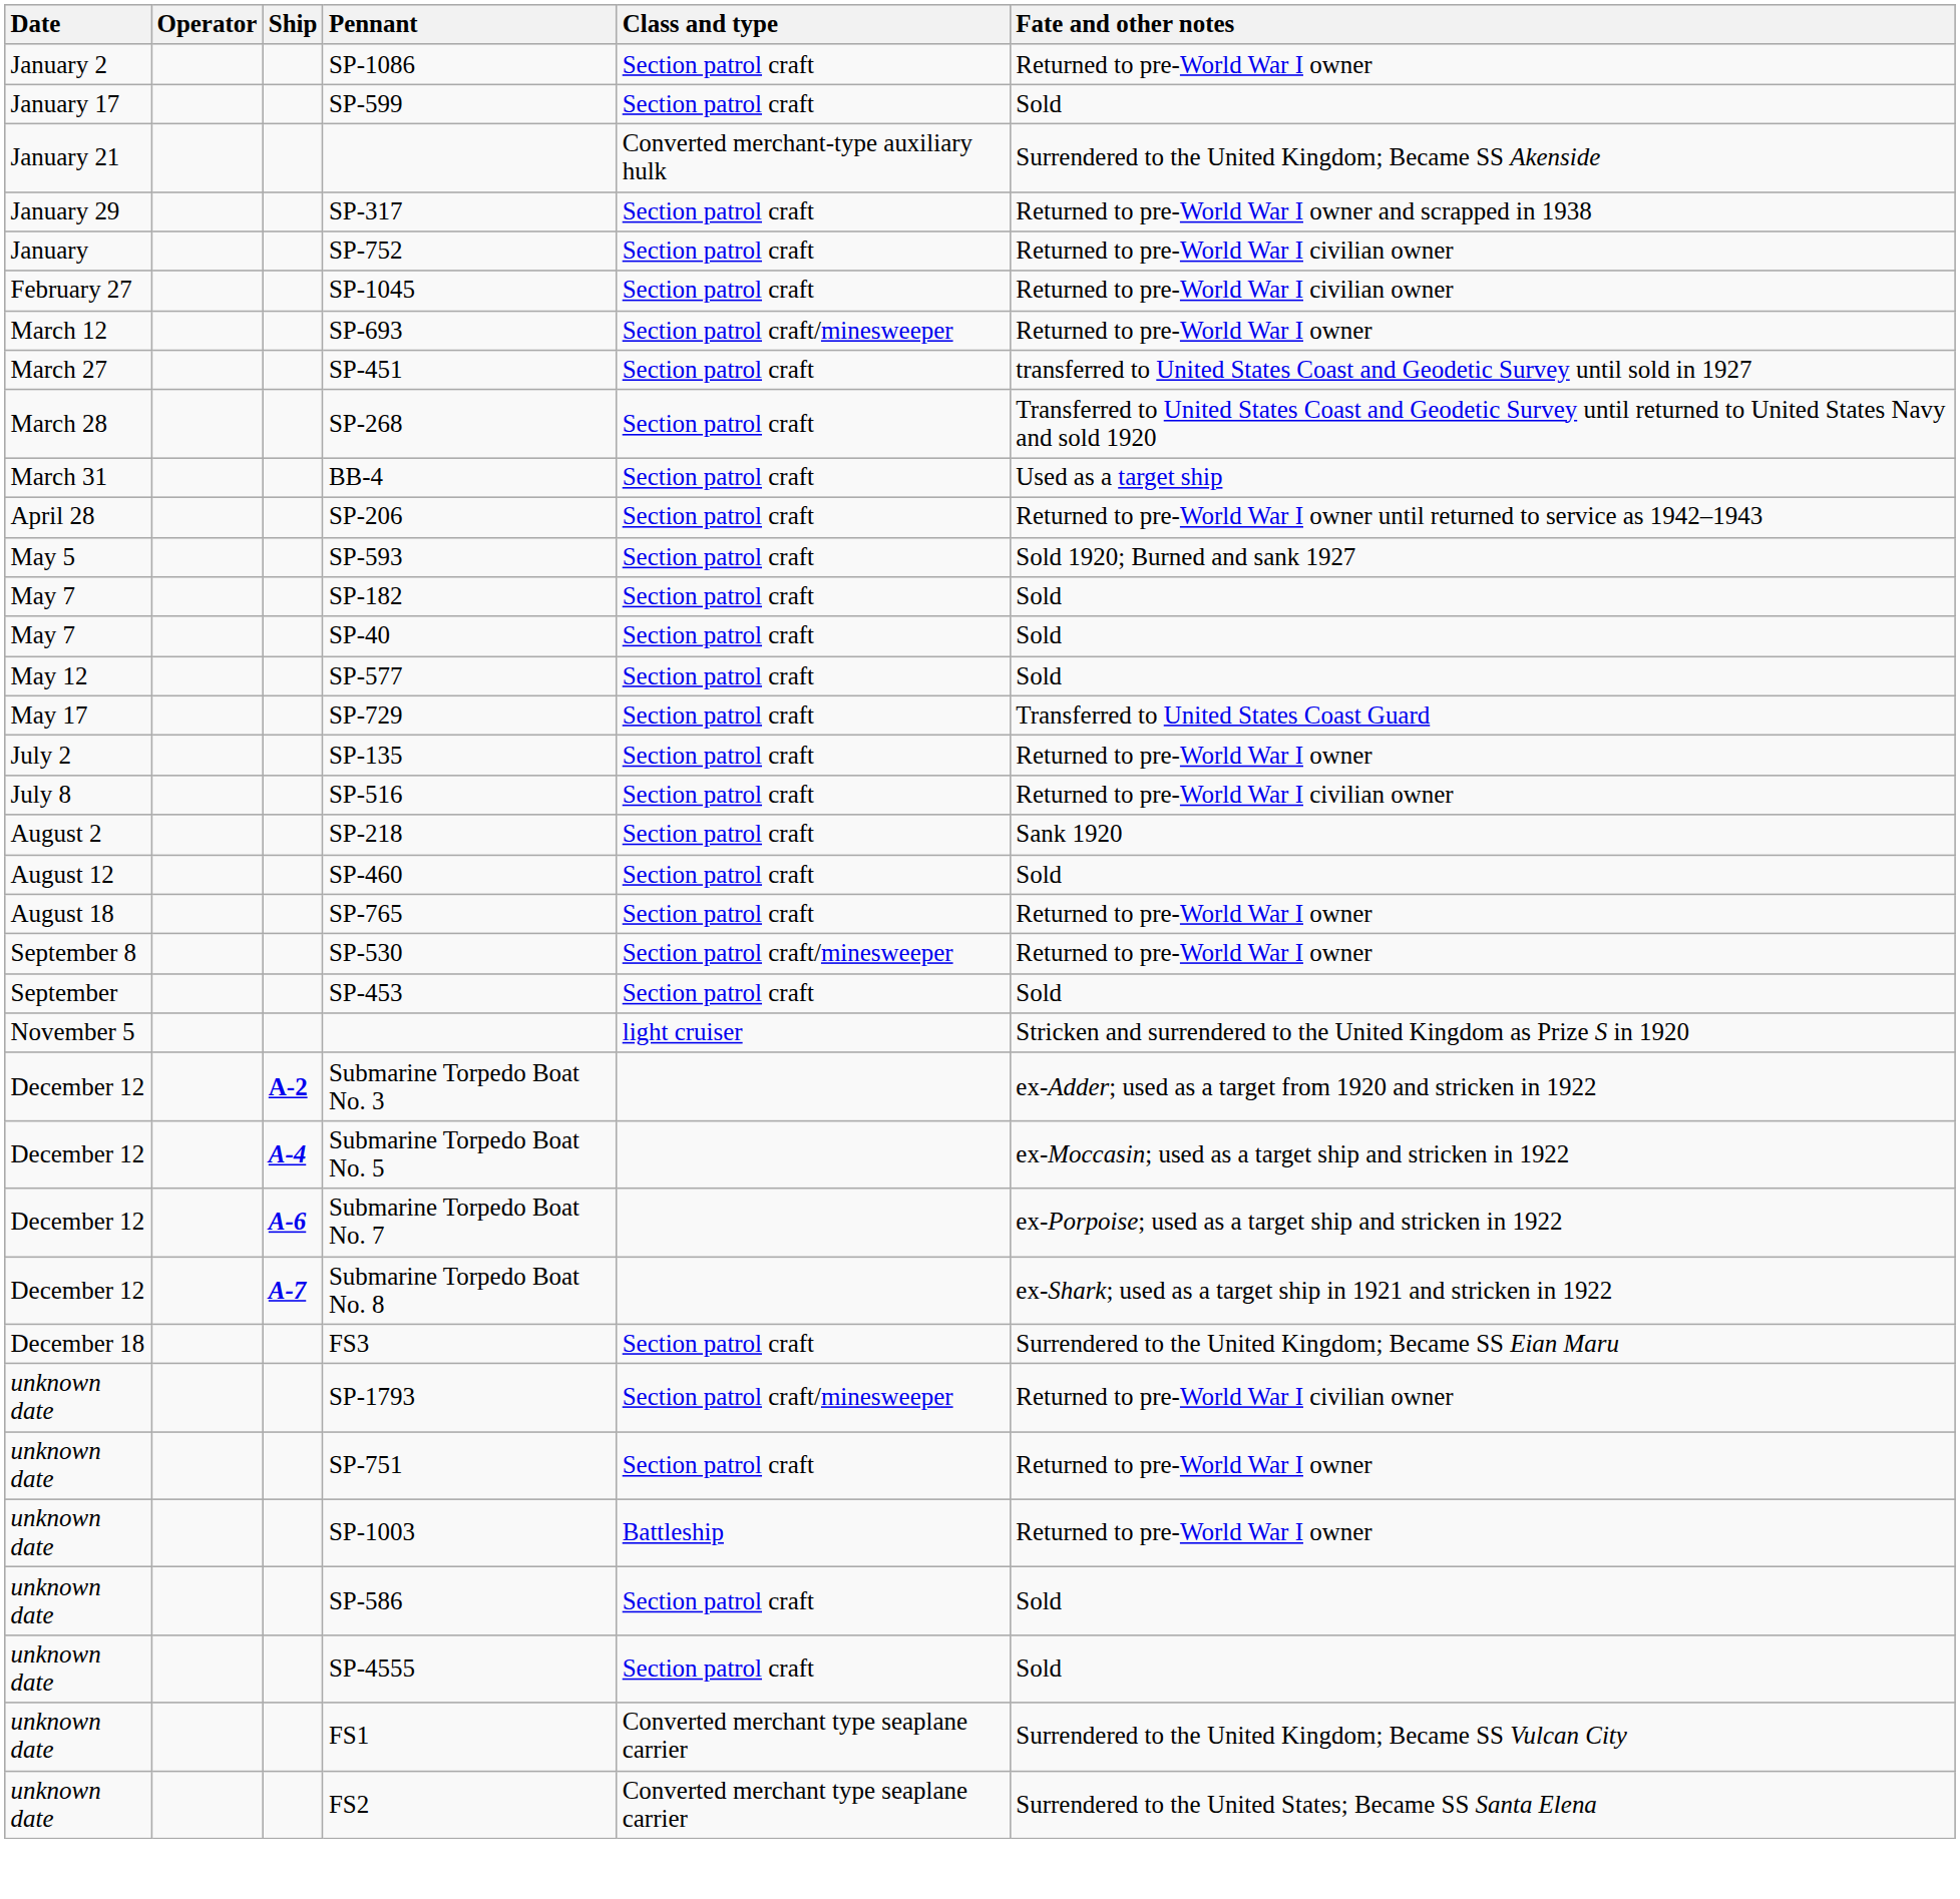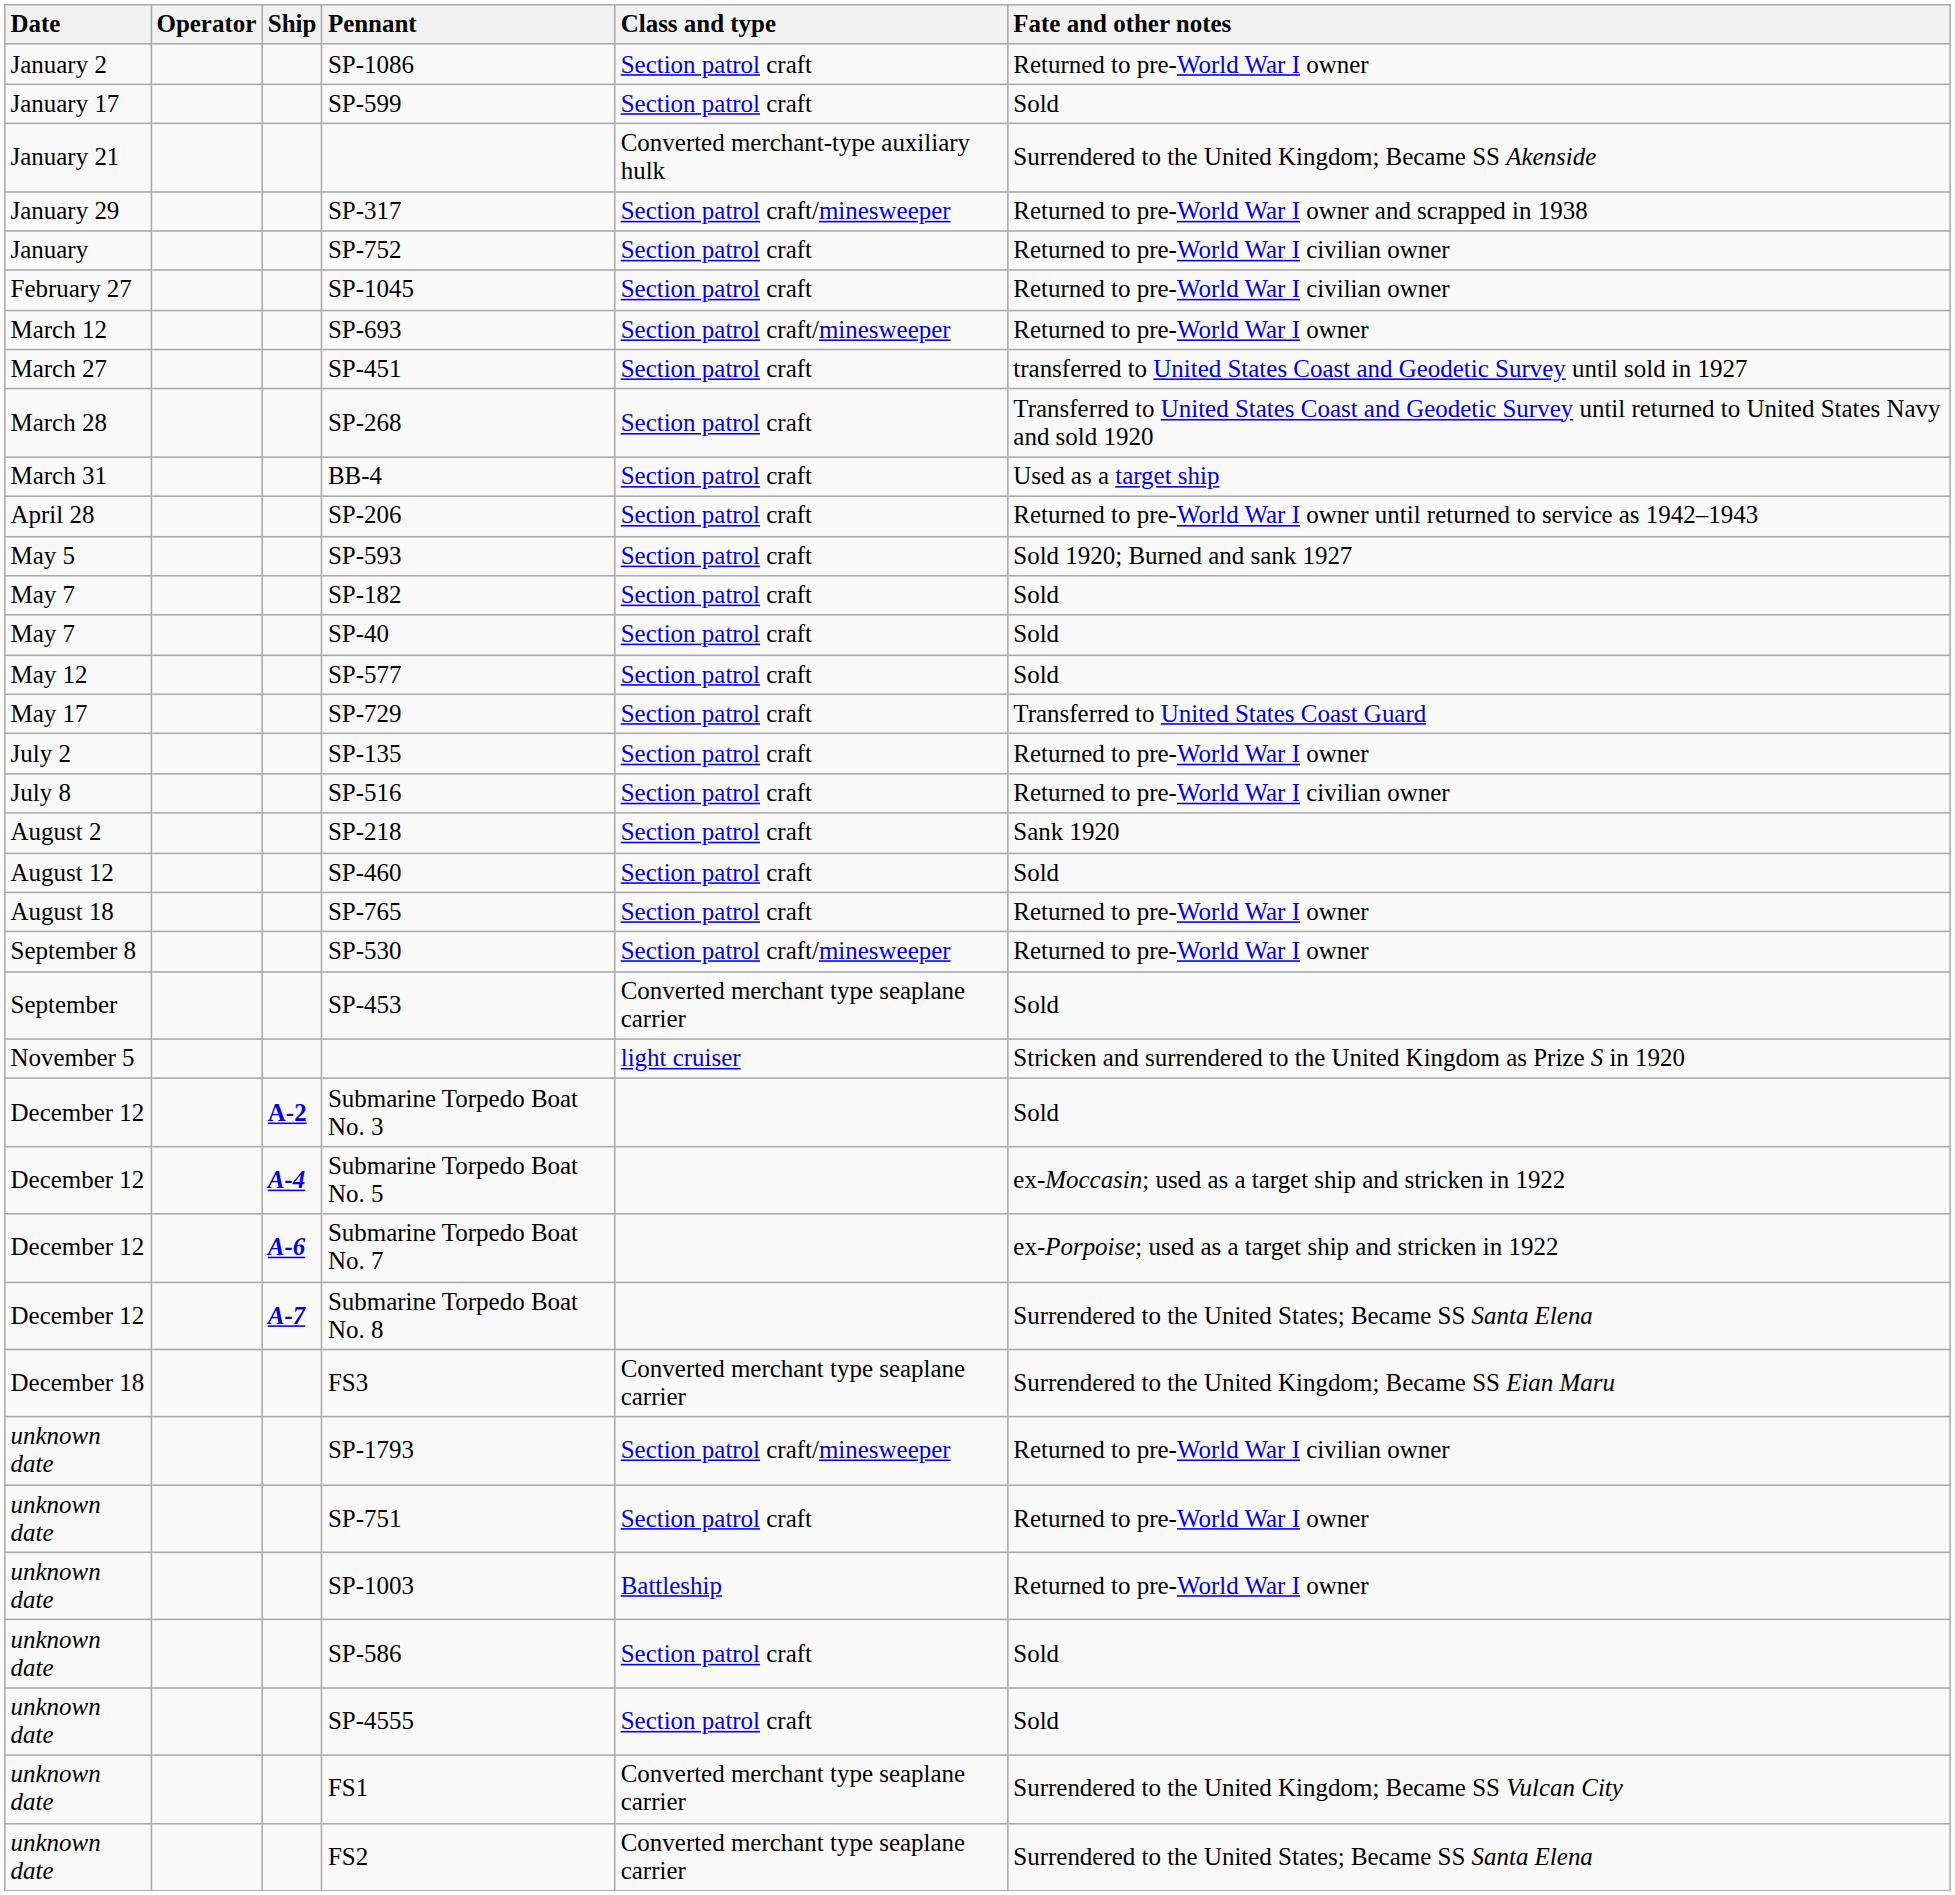SP-317 | Class and type: Section patrol craft -> Section patrol craft/minesweeper
SP-453 | Class and type: Section patrol craft -> Converted merchant type seaplane carrier
Submarine Torpedo Boat No. 3 | Fate and other notes: ex-Adder; used as a target from 1920 and stricken in 1922 -> Sold
Submarine Torpedo Boat No. 8 | Fate and other notes: ex-Shark; used as a target ship in 1921 and stricken in 1922 -> Surrendered to the United States; Became SS Santa Elena
FS3 | Class and type: Section patrol craft -> Converted merchant type seaplane carrier
